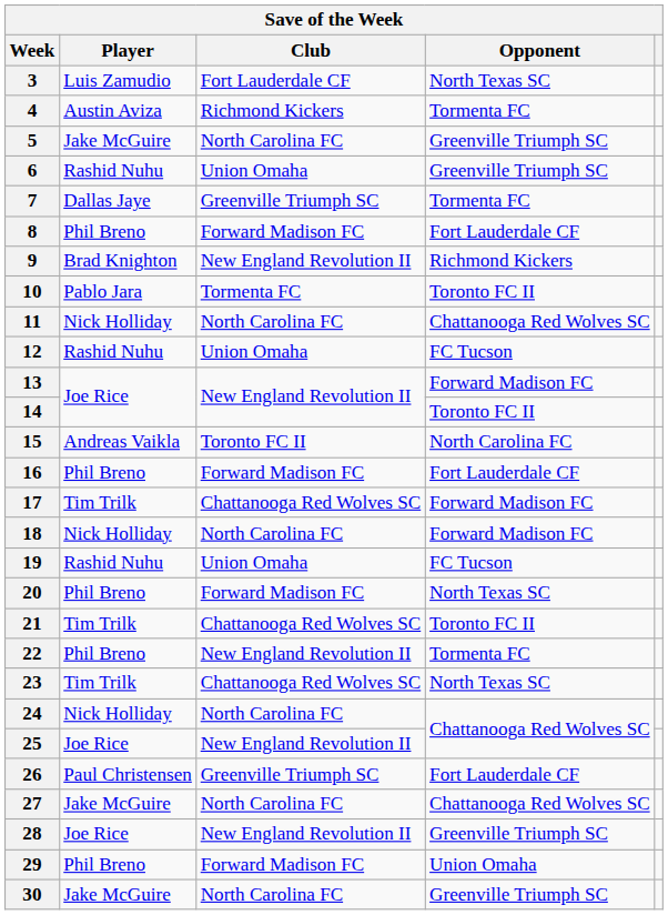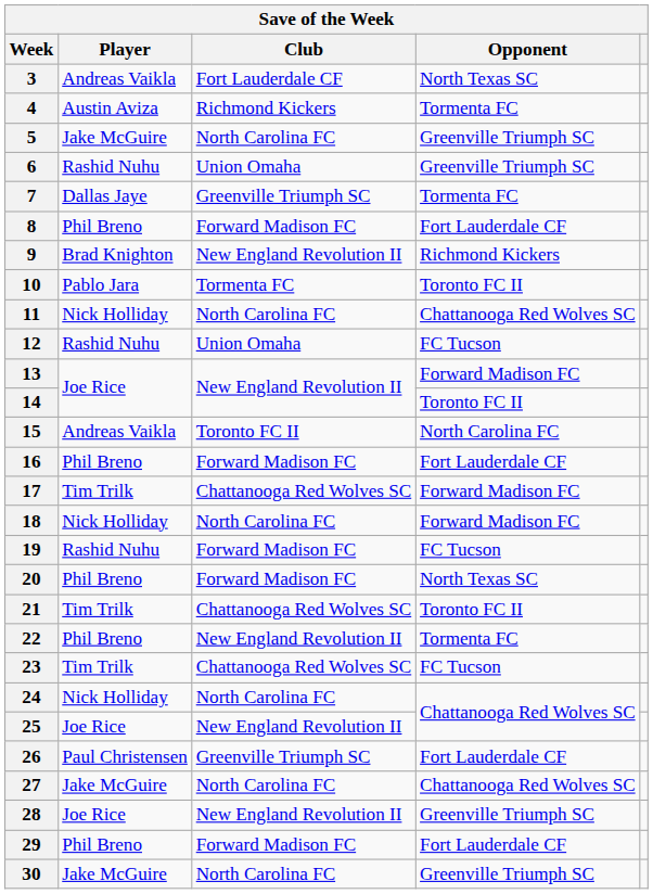3 | Player: Luis Zamudio -> Andreas Vaikla
19 | Club: Union Omaha -> Forward Madison FC
23 | Opponent: North Texas SC -> FC Tucson
29 | Opponent: Union Omaha -> Fort Lauderdale CF
